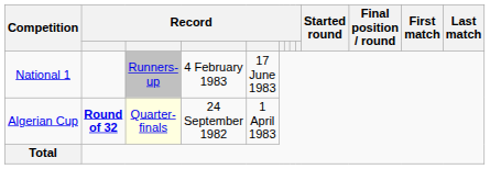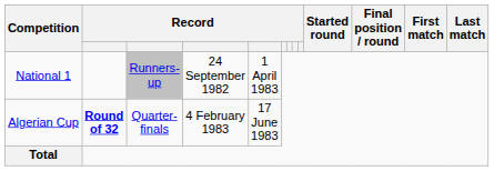National 1 | column 4: 4 February 1983 -> 24 September 1982
National 1 | column 5: 17 June 1983 -> 1 April 1983
Algerian Cup | column 3: lightyellow background -> no background
Algerian Cup | column 4: 24 September 1982 -> 4 February 1983
Algerian Cup | column 5: 1 April 1983 -> 17 June 1983
